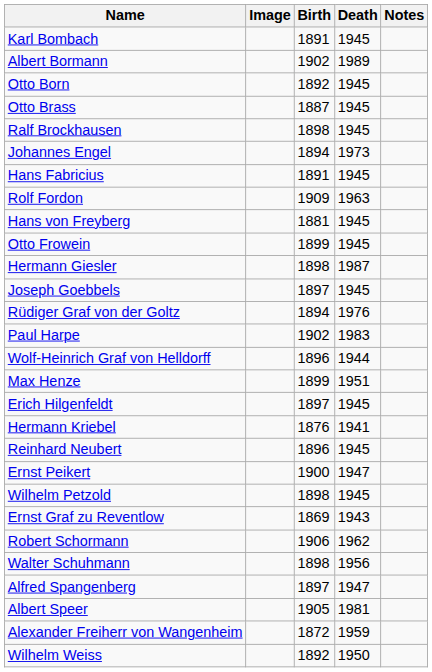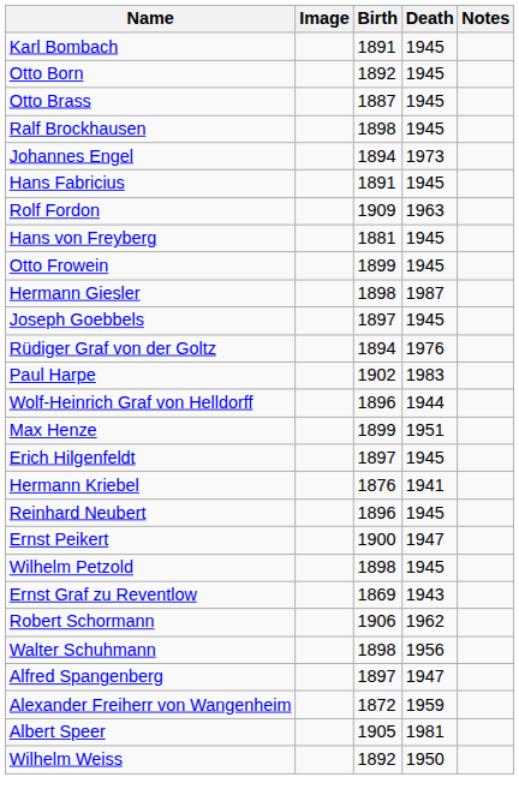- row: Albert Bormann | 1902 | 1989
rows swapped: Albert Speer <-> Alexander Freiherr von Wangenheim
